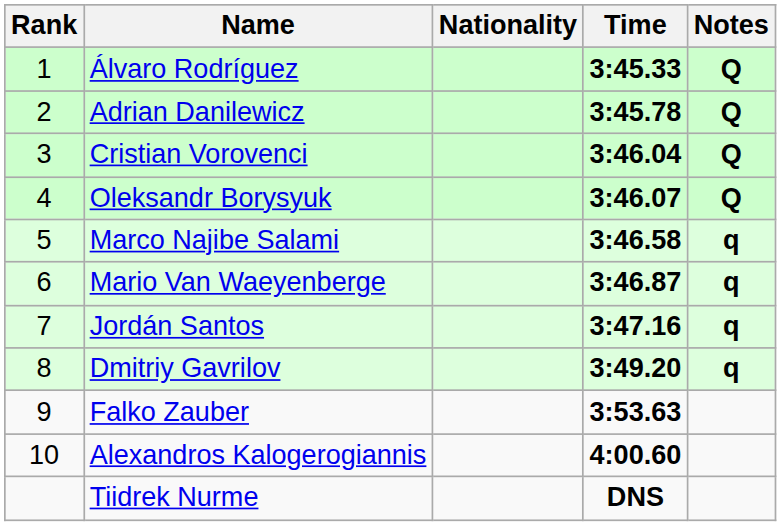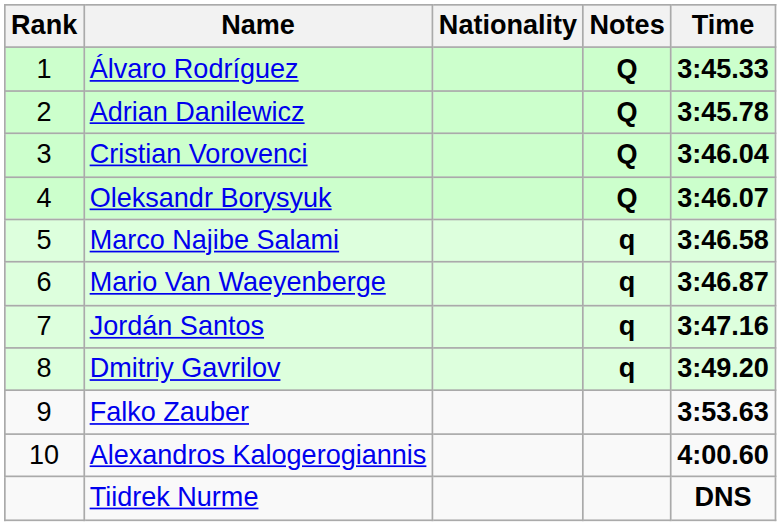columns swapped: Time <-> Notes
